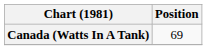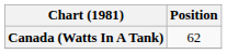Canada (Watts In A Tank) | Position: 69 -> 62
